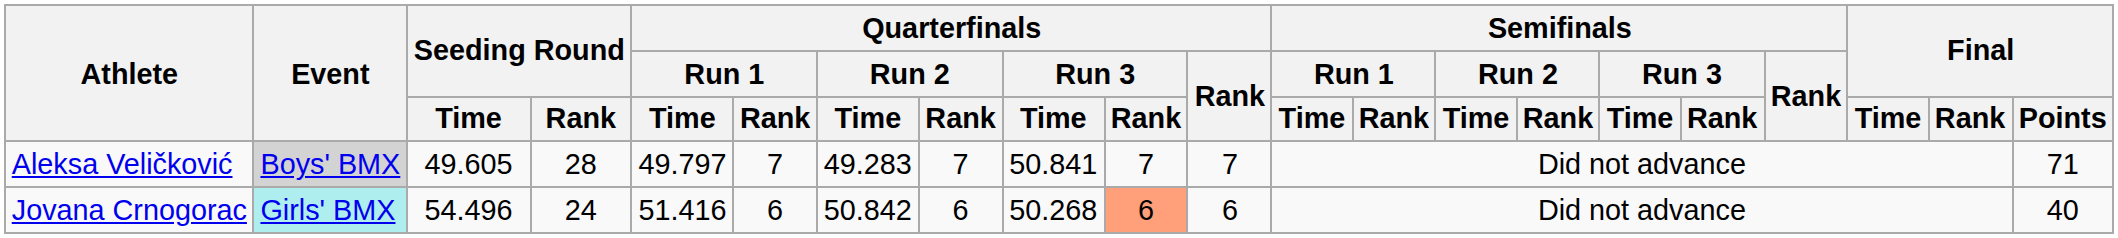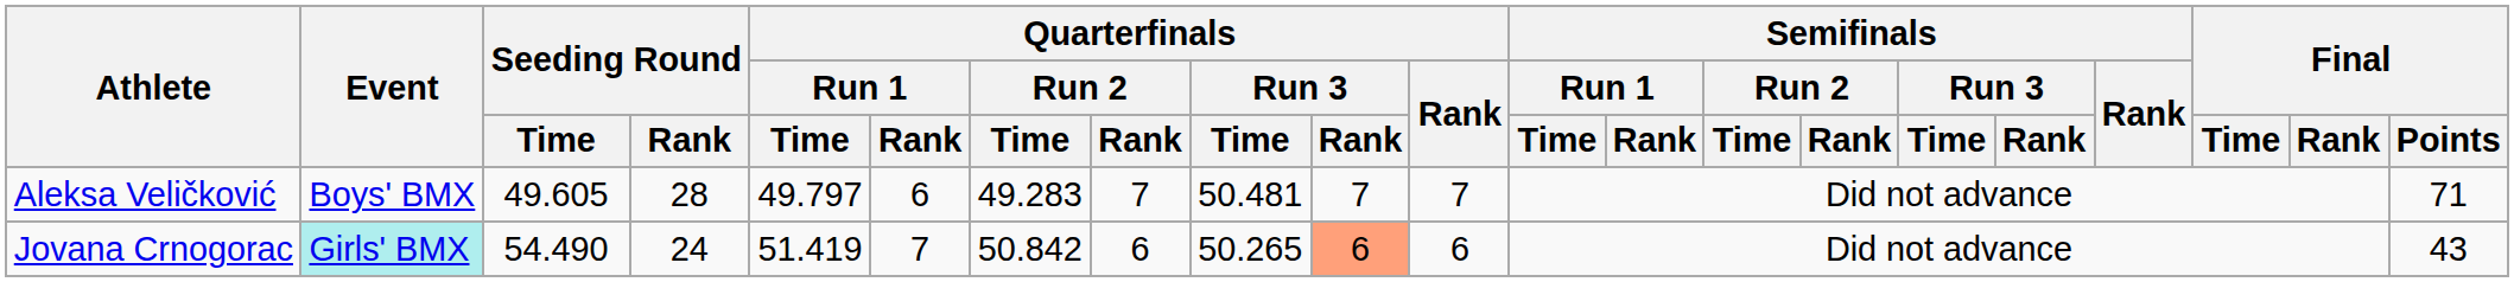Aleksa Veličković | Event: lightgrey background -> no background
Aleksa Veličković | Quarterfinals / Run 1 / Rank: 7 -> 6
Aleksa Veličković | Quarterfinals / Run 3 / Time: 50.841 -> 50.481
Jovana Crnogorac | Seeding Round / Time: 54.496 -> 54.490
Jovana Crnogorac | Quarterfinals / Run 1 / Time: 51.416 -> 51.419
Jovana Crnogorac | Quarterfinals / Run 1 / Rank: 6 -> 7
Jovana Crnogorac | Quarterfinals / Run 3 / Time: 50.268 -> 50.265
Jovana Crnogorac | Final / Points: 40 -> 43
